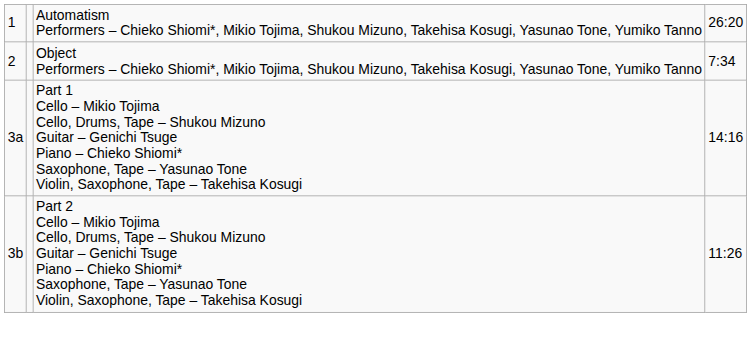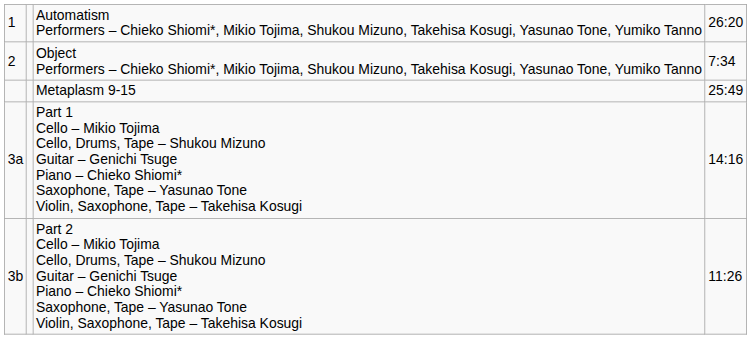+ row: Metaplasm 9-15 | 25:49
